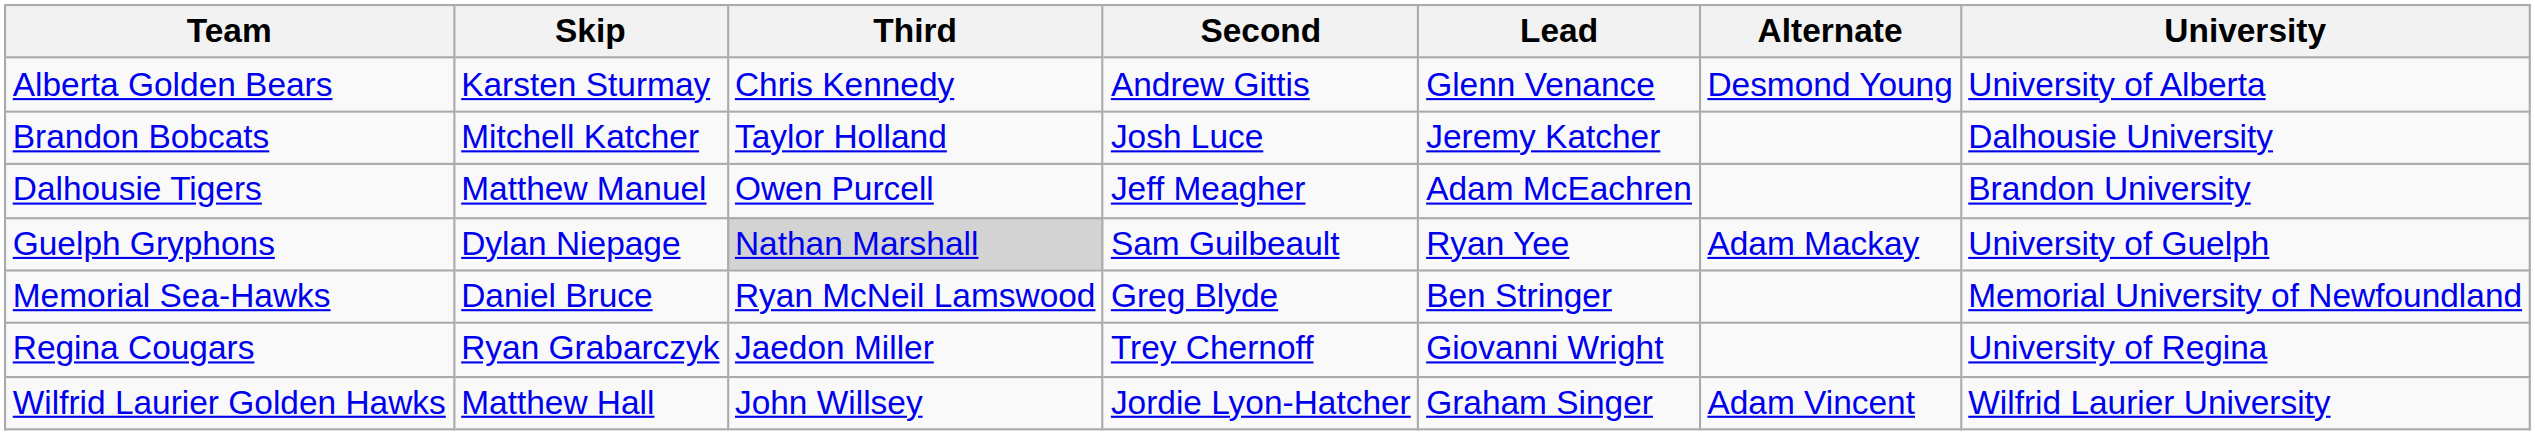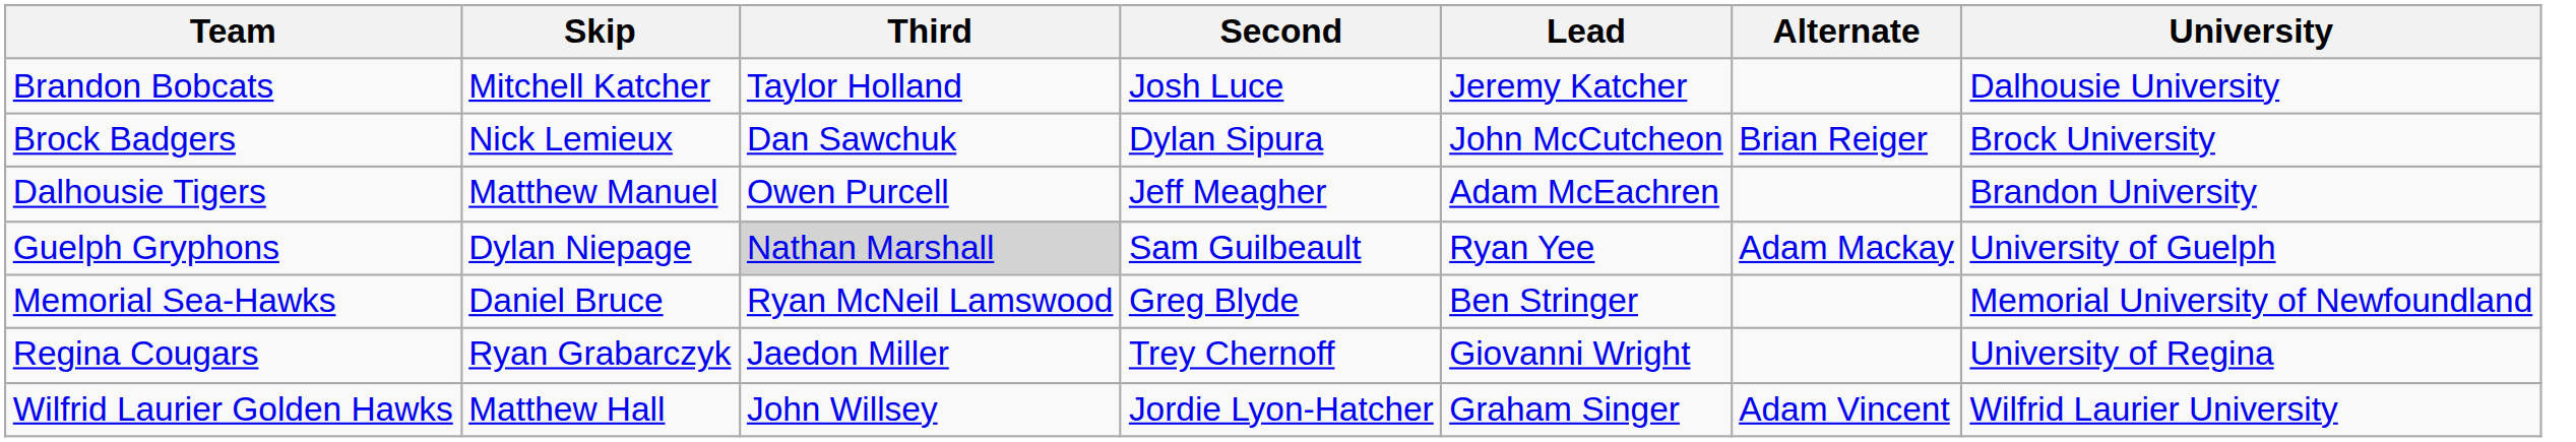- row: Alberta Golden Bears | Karsten Sturmay | Chris Kennedy | Andrew Gittis | Glenn Venance | Desmond Young | University of Alberta
+ row: Brock Badgers | Nick Lemieux | Dan Sawchuk | Dylan Sipura | John McCutcheon | Brian Reiger | Brock University
